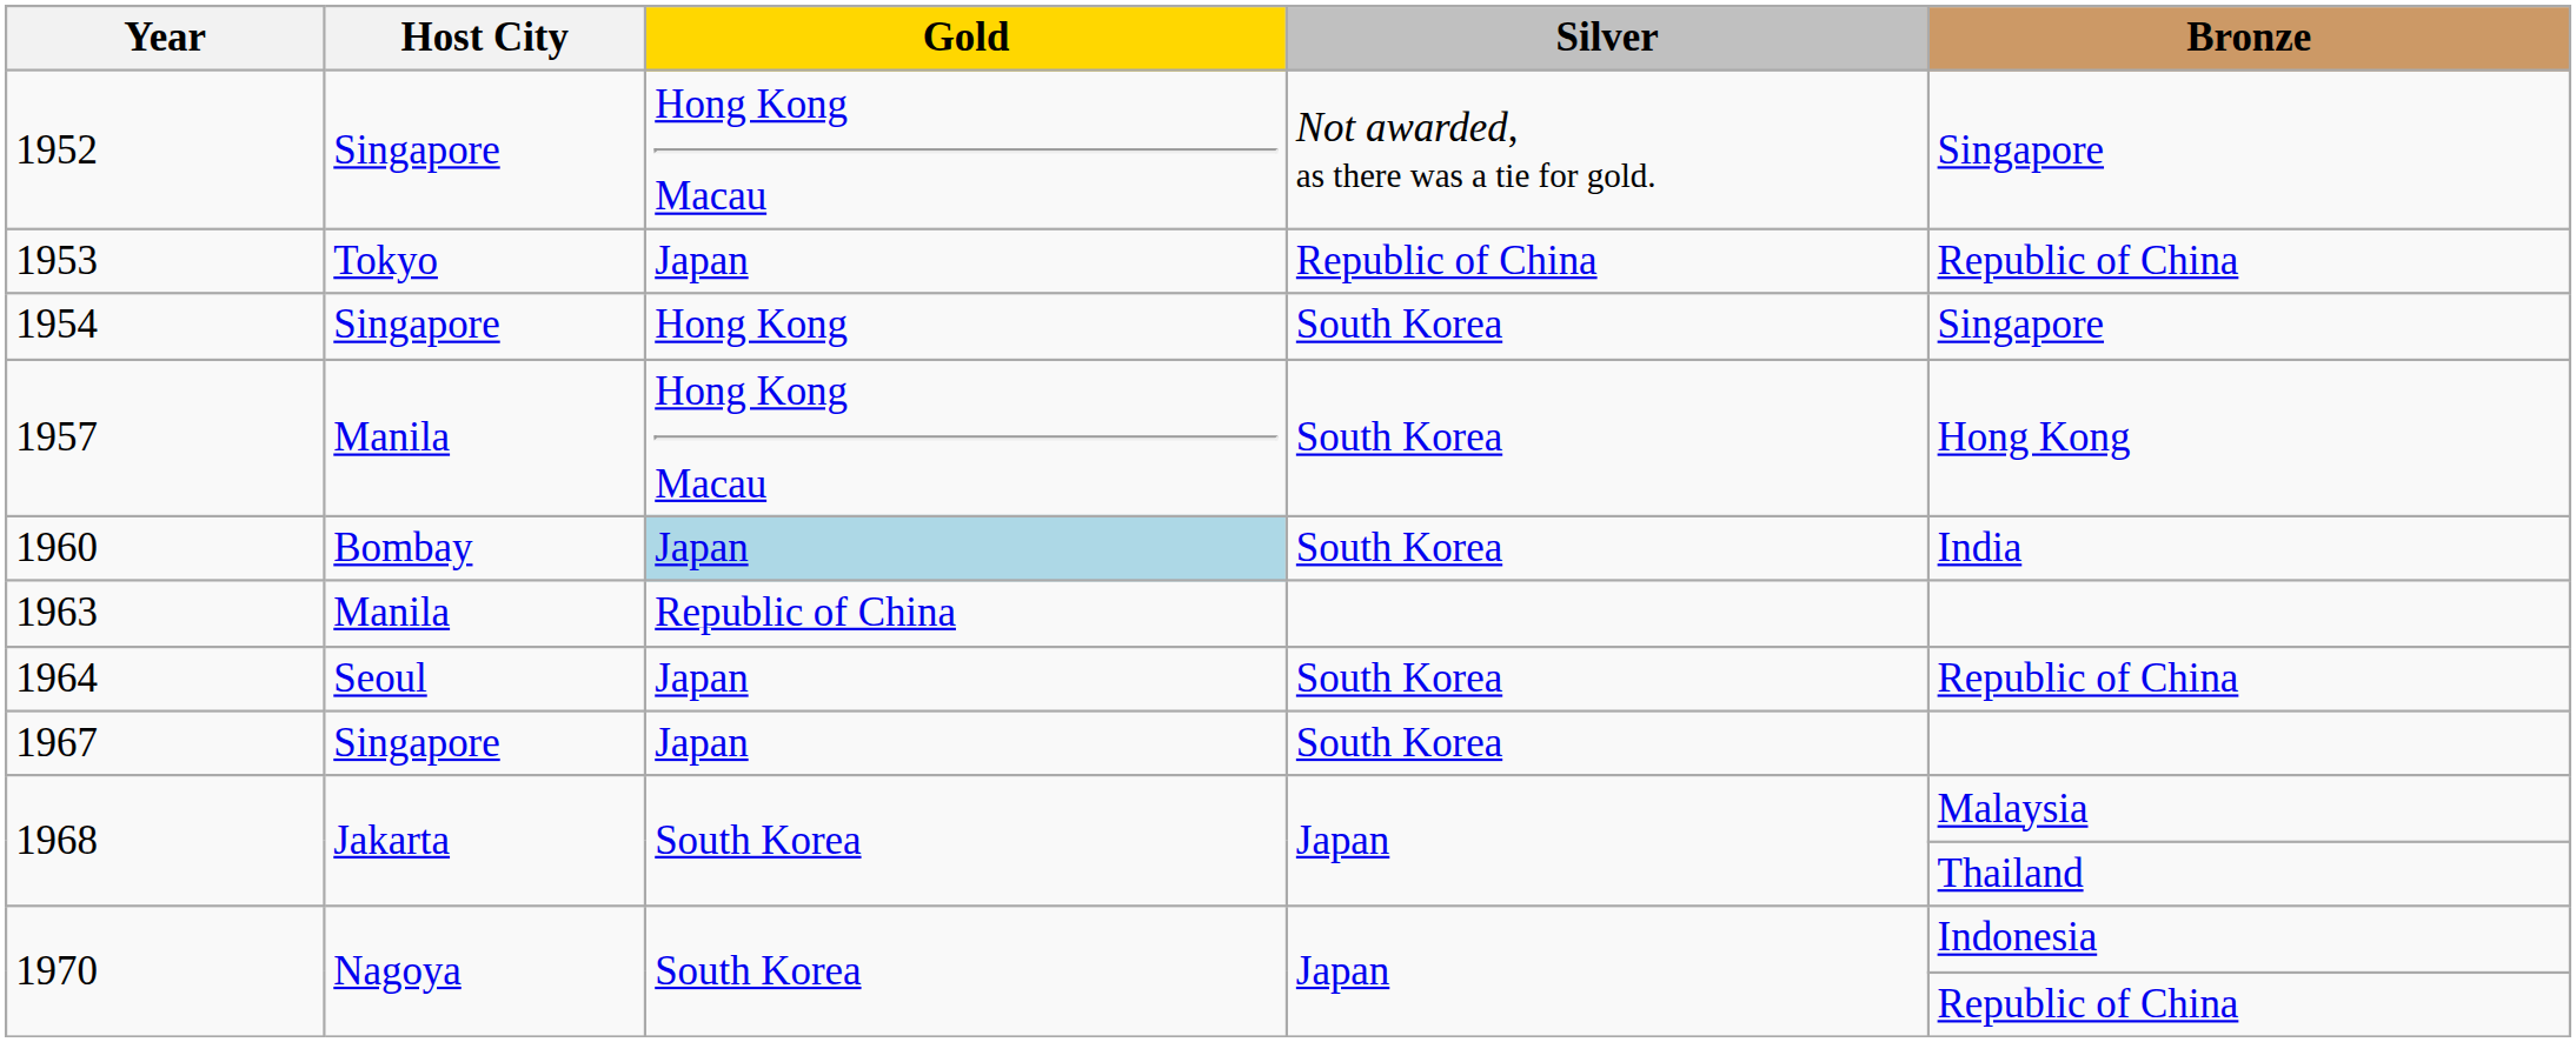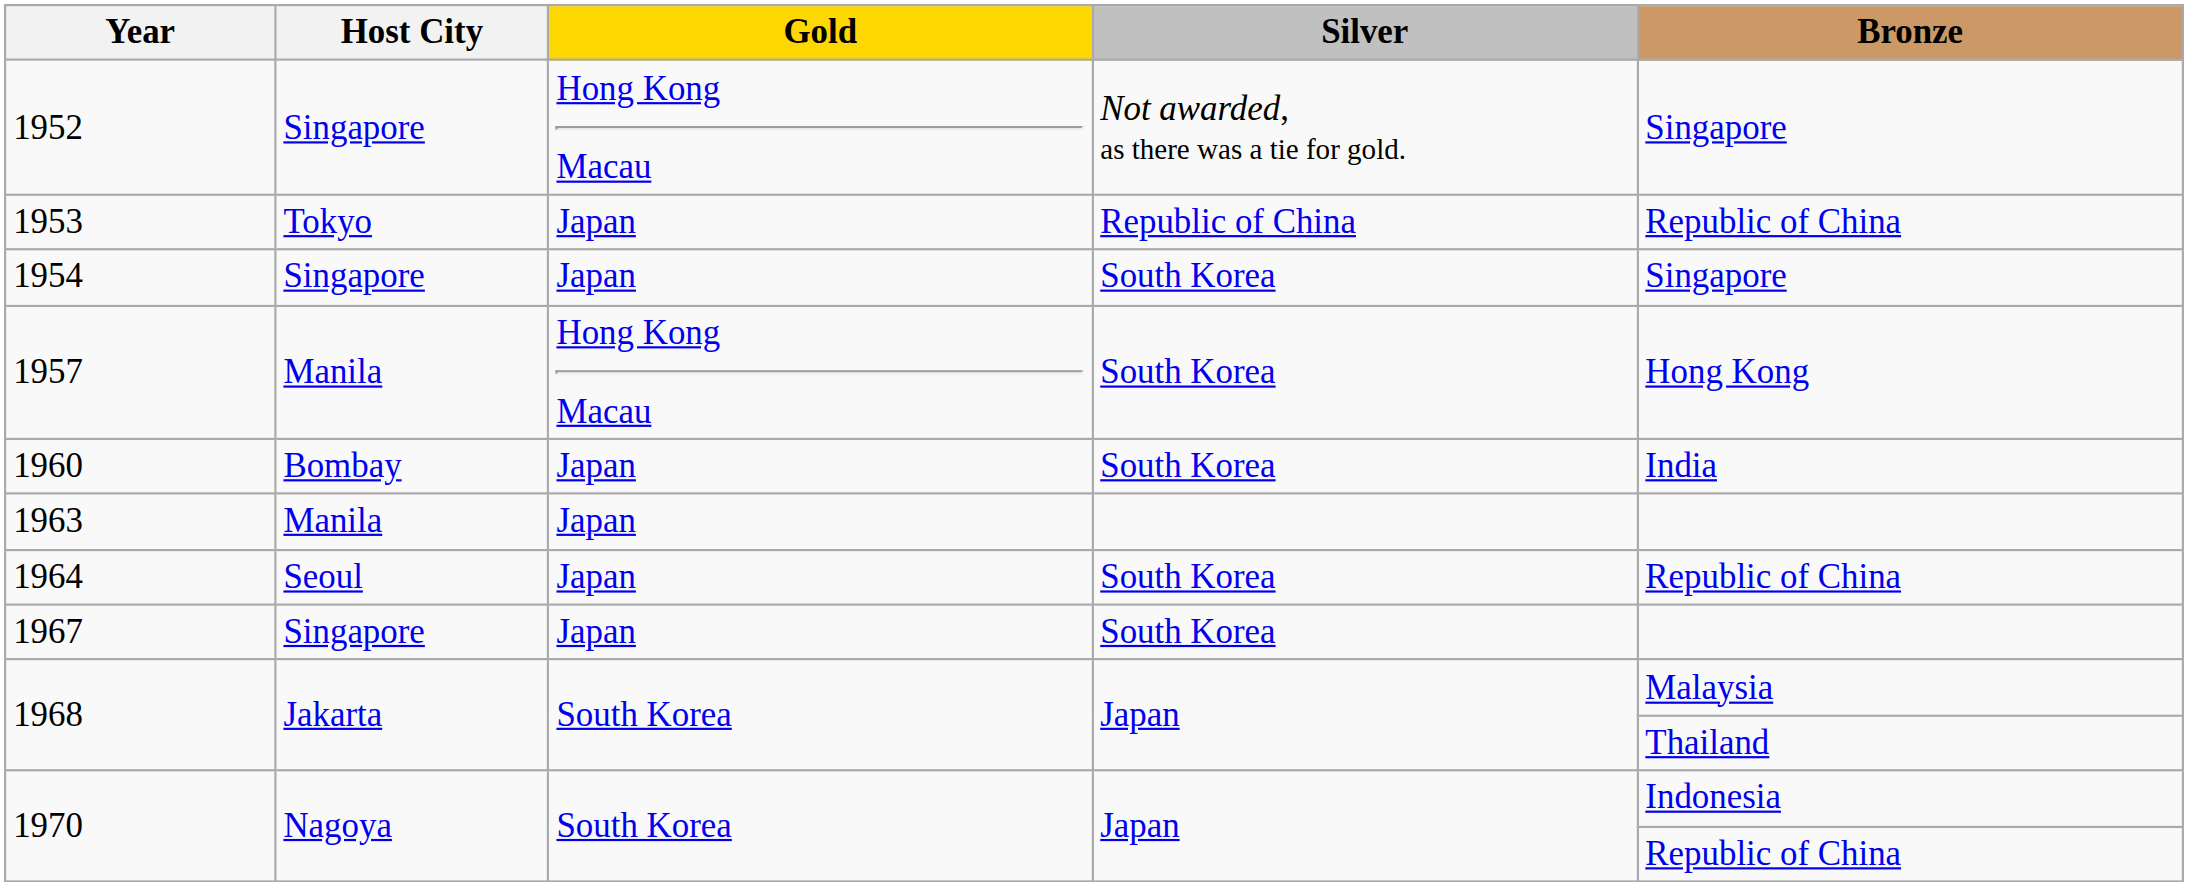1954 | Gold: Hong Kong -> Japan
1960 | Gold: lightblue background -> no background
1963 | Gold: Republic of China -> Japan
